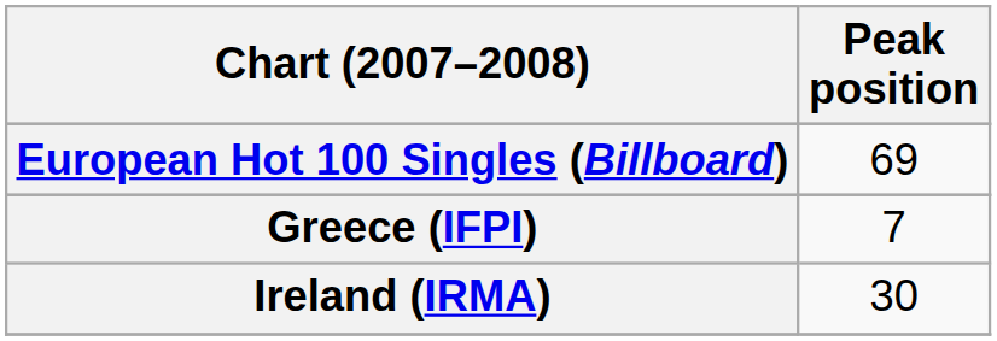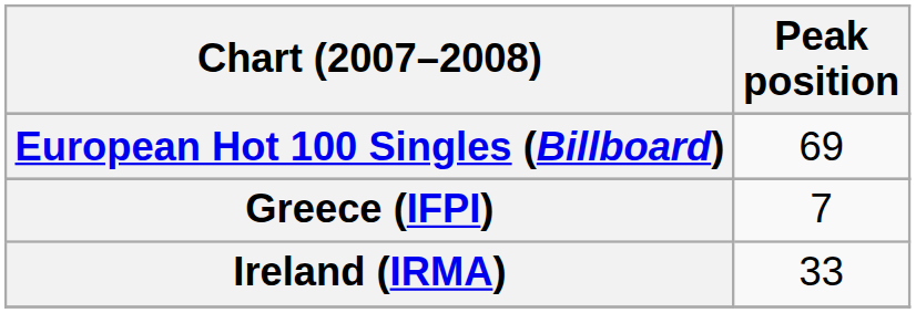Ireland (IRMA) | Peak position: 30 -> 33
